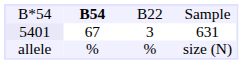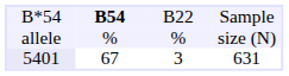rows swapped: allele <-> 5401
